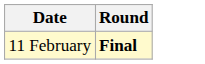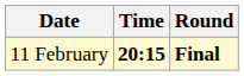+ column: Time | 20:15
